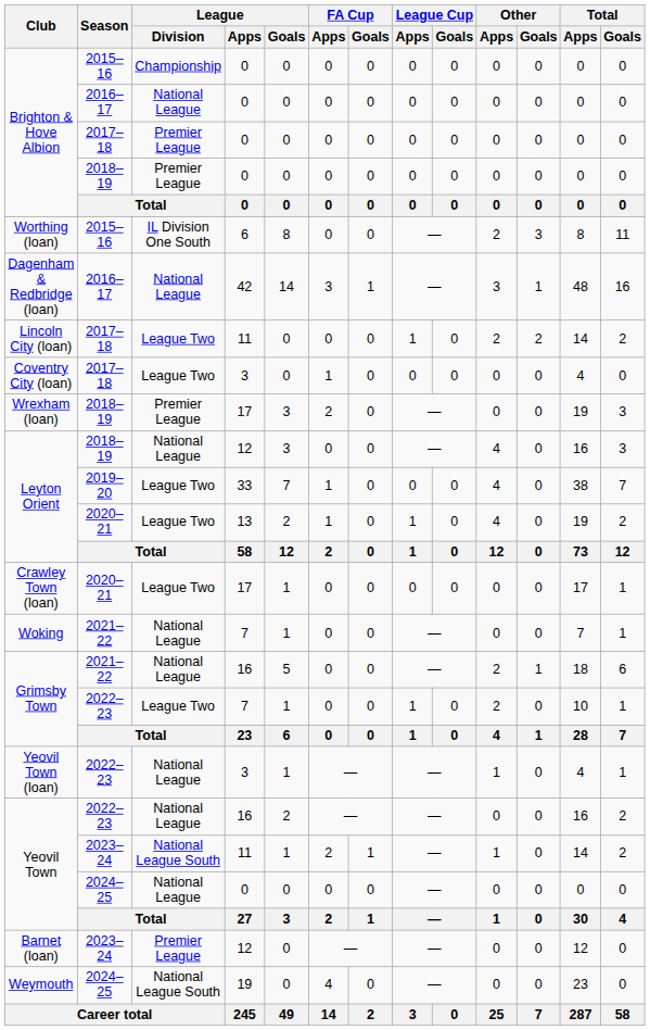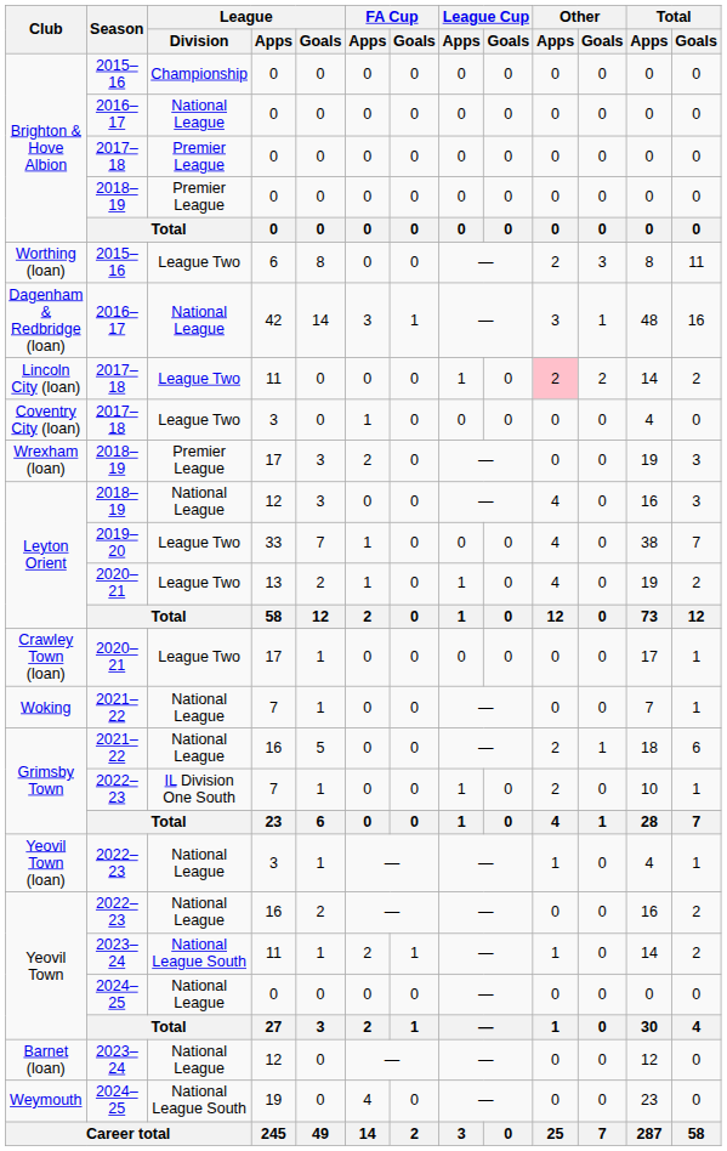Worthing (loan) | League / Division: IL Division One South -> League Two
Lincoln City (loan) | Other / Apps: no background -> pink background
Grimsby Town / 2022–23 | League / Division: League Two -> IL Division One South
Barnet (loan) | League / Division: Premier League -> National League
